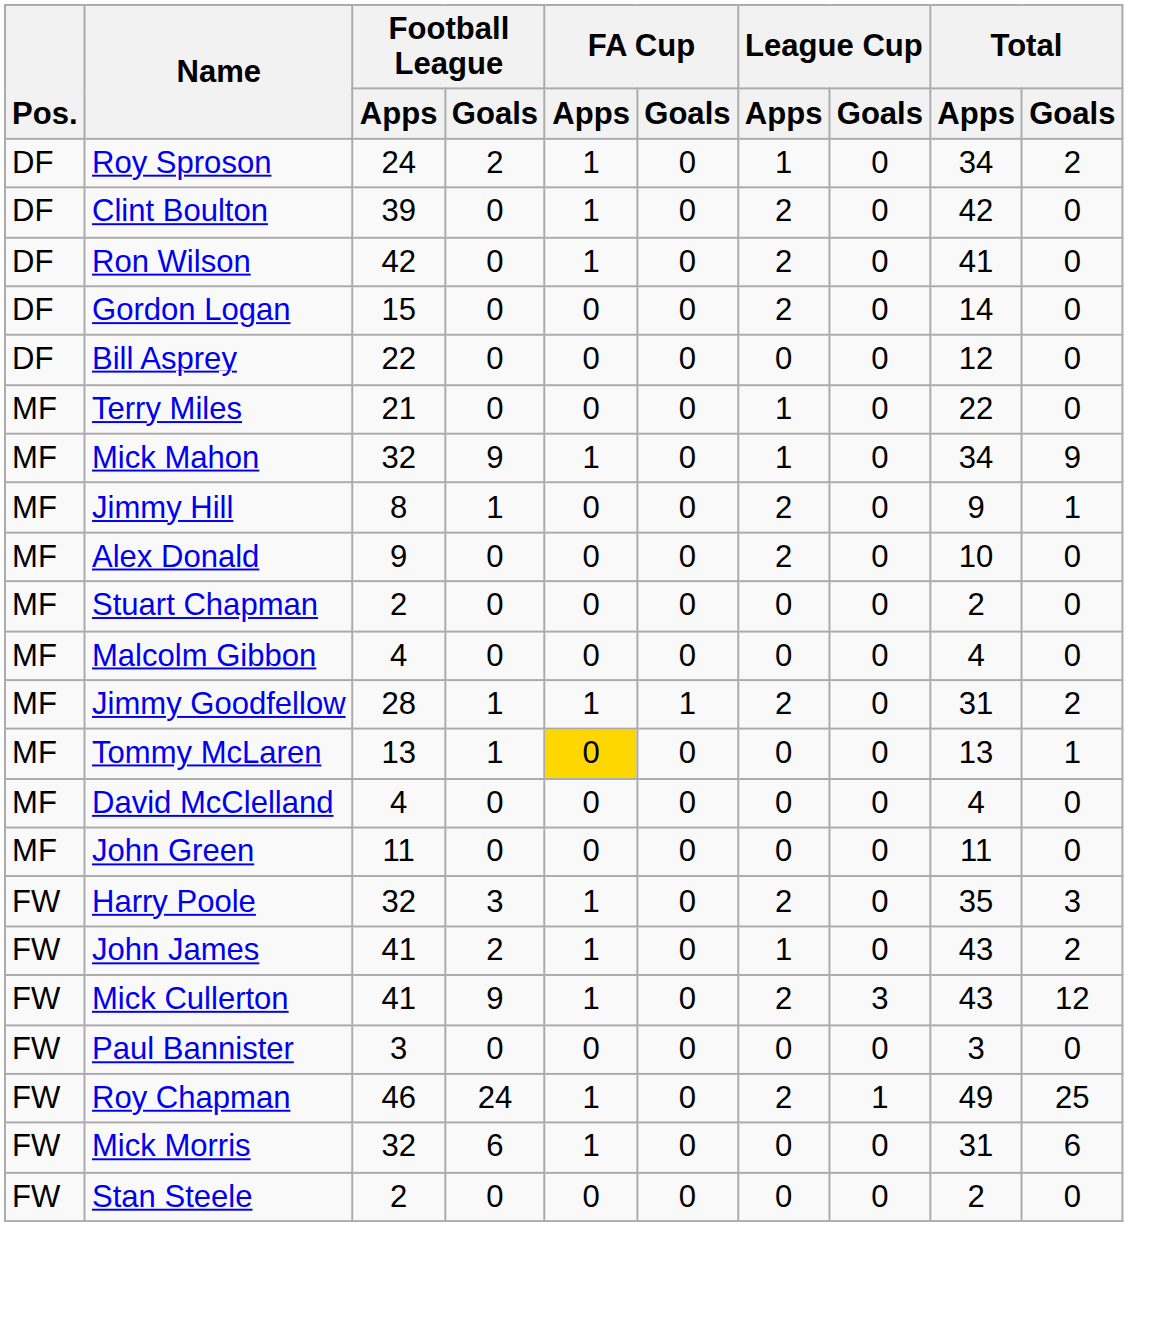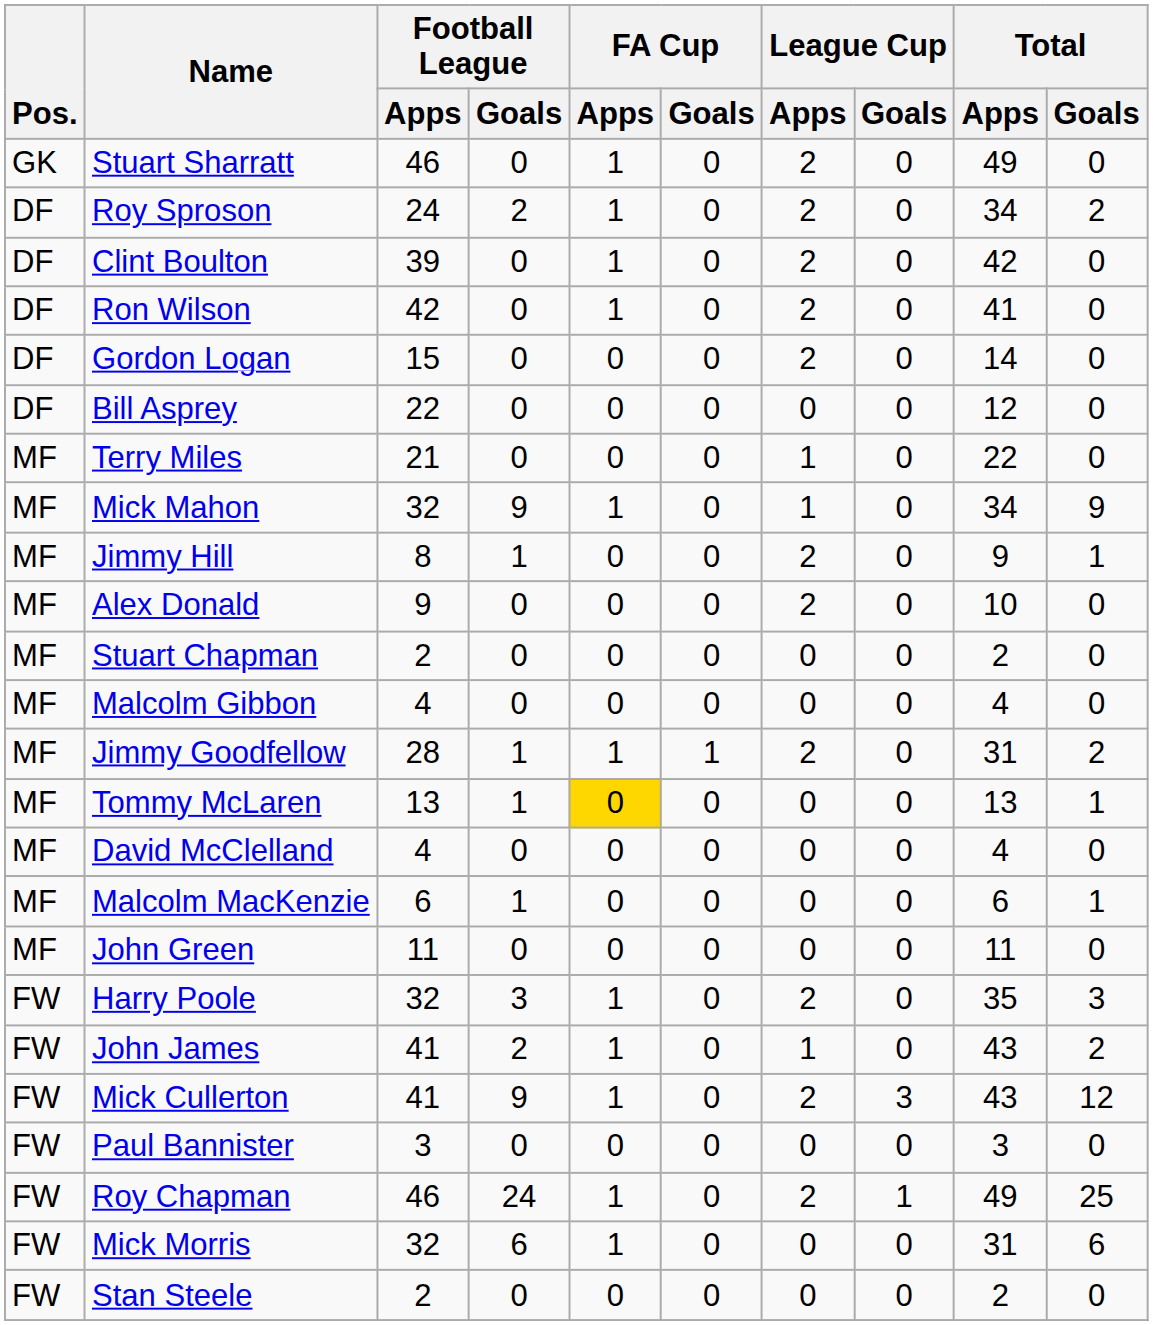+ row: GK | Stuart Sharratt | 46 | 0 | 1 | 0 | 2 | 0 | 49 | 0
Roy Sproson | League Cup / Apps: 1 -> 2
+ row: MF | Malcolm MacKenzie | 6 | 1 | 0 | 0 | 0 | 0 | 6 | 1
